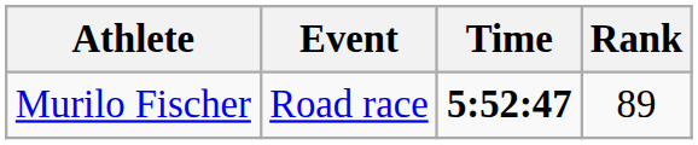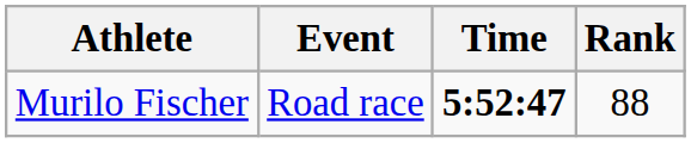Murilo Fischer | Rank: 89 -> 88
